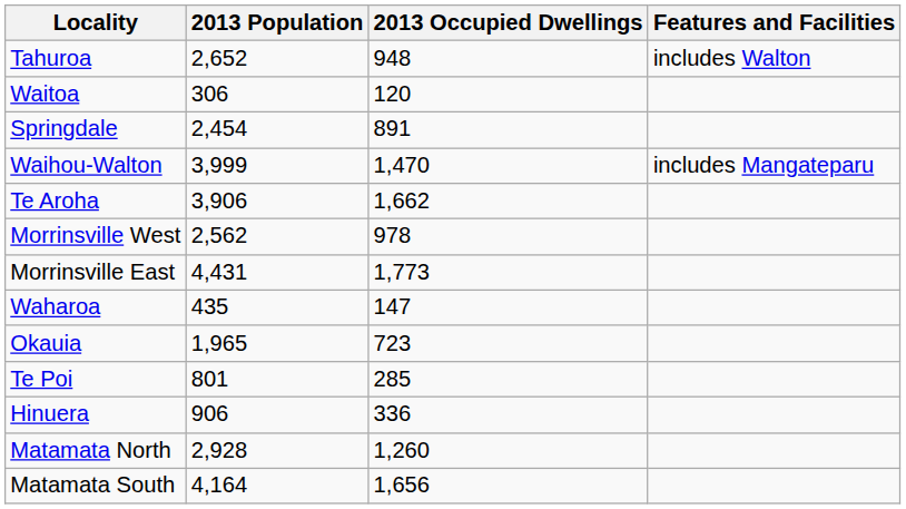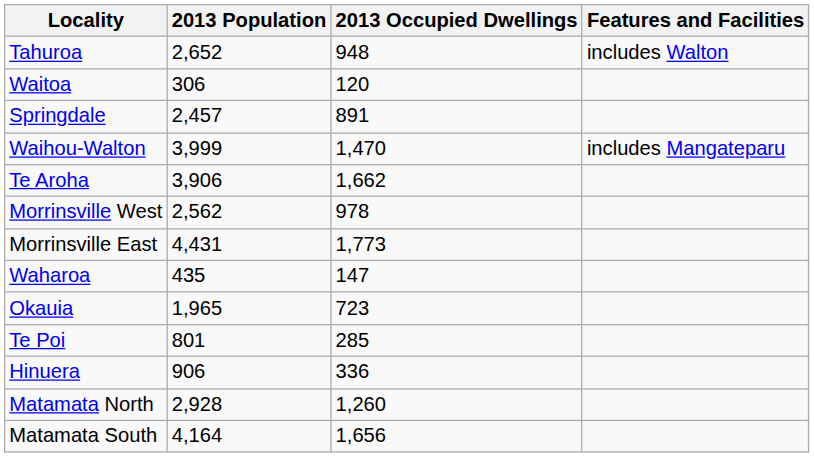Springdale | 2013 Population: 2,454 -> 2,457
